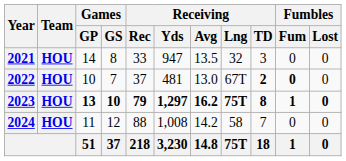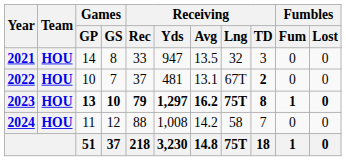2022 | Receiving / Avg: 13.0 -> 13.1
2022 | Fumbles / Fum: bold -> normal
